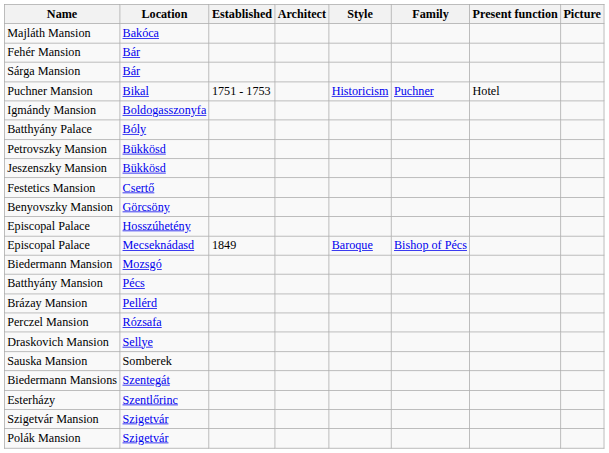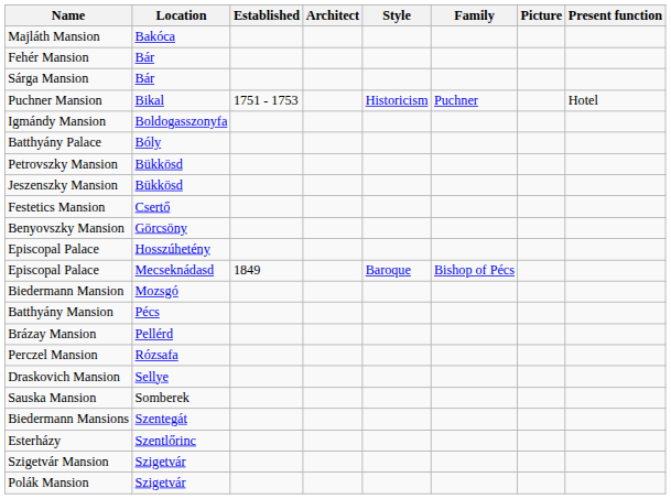columns swapped: Picture <-> Present function
